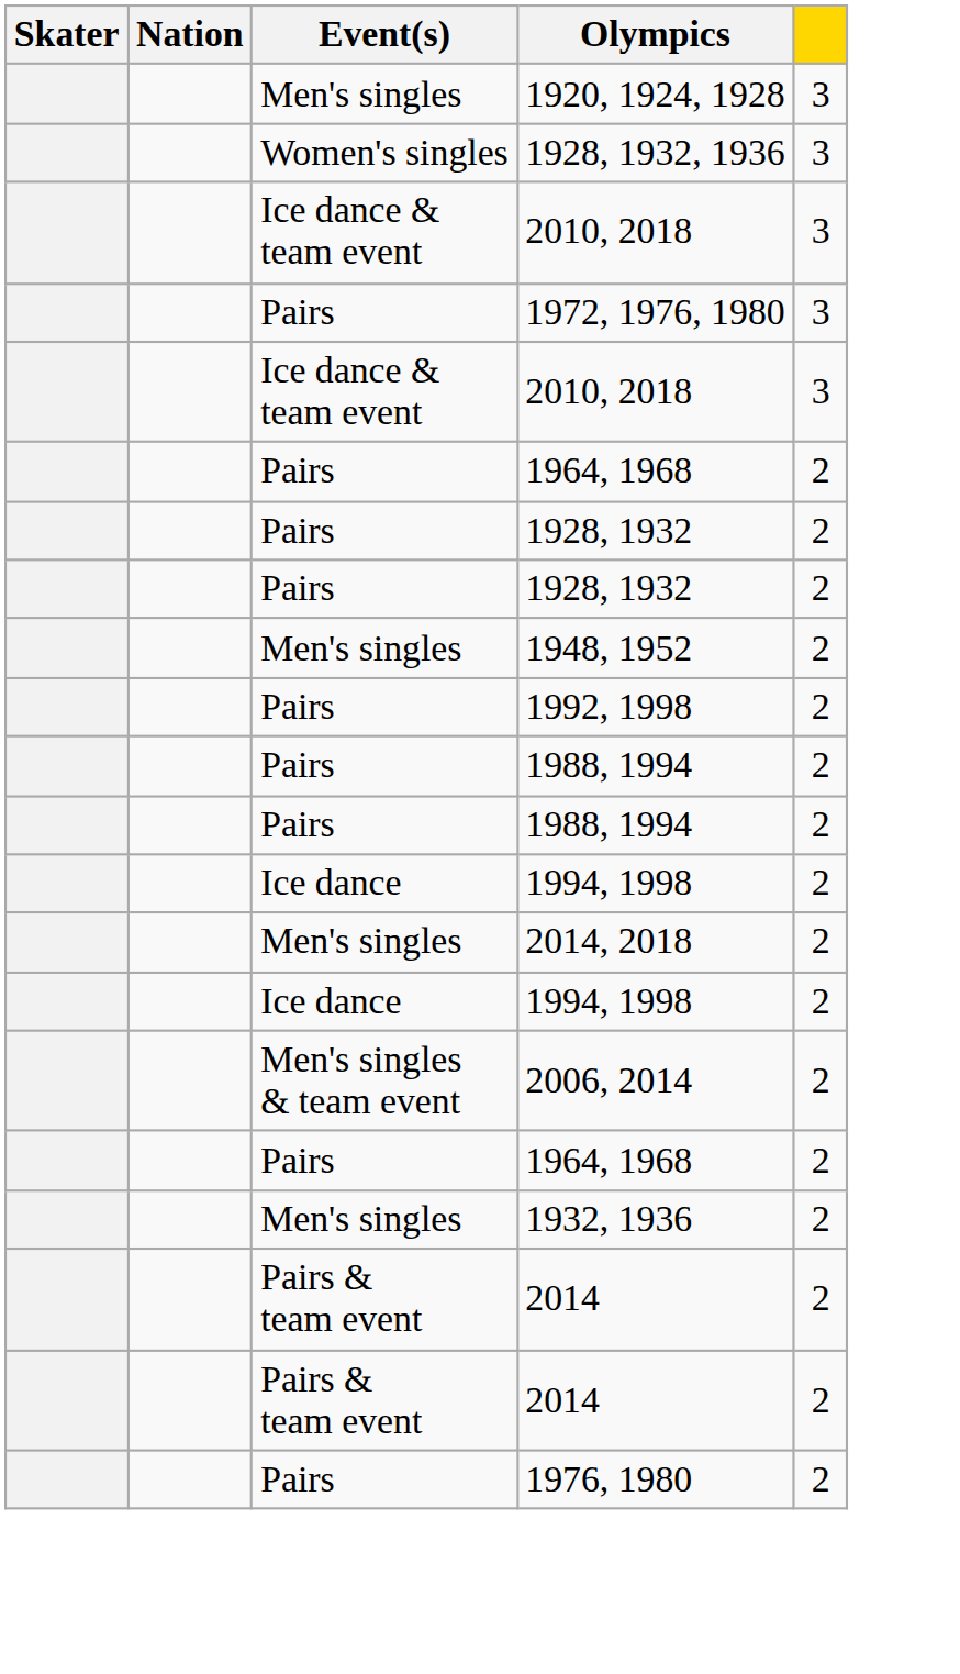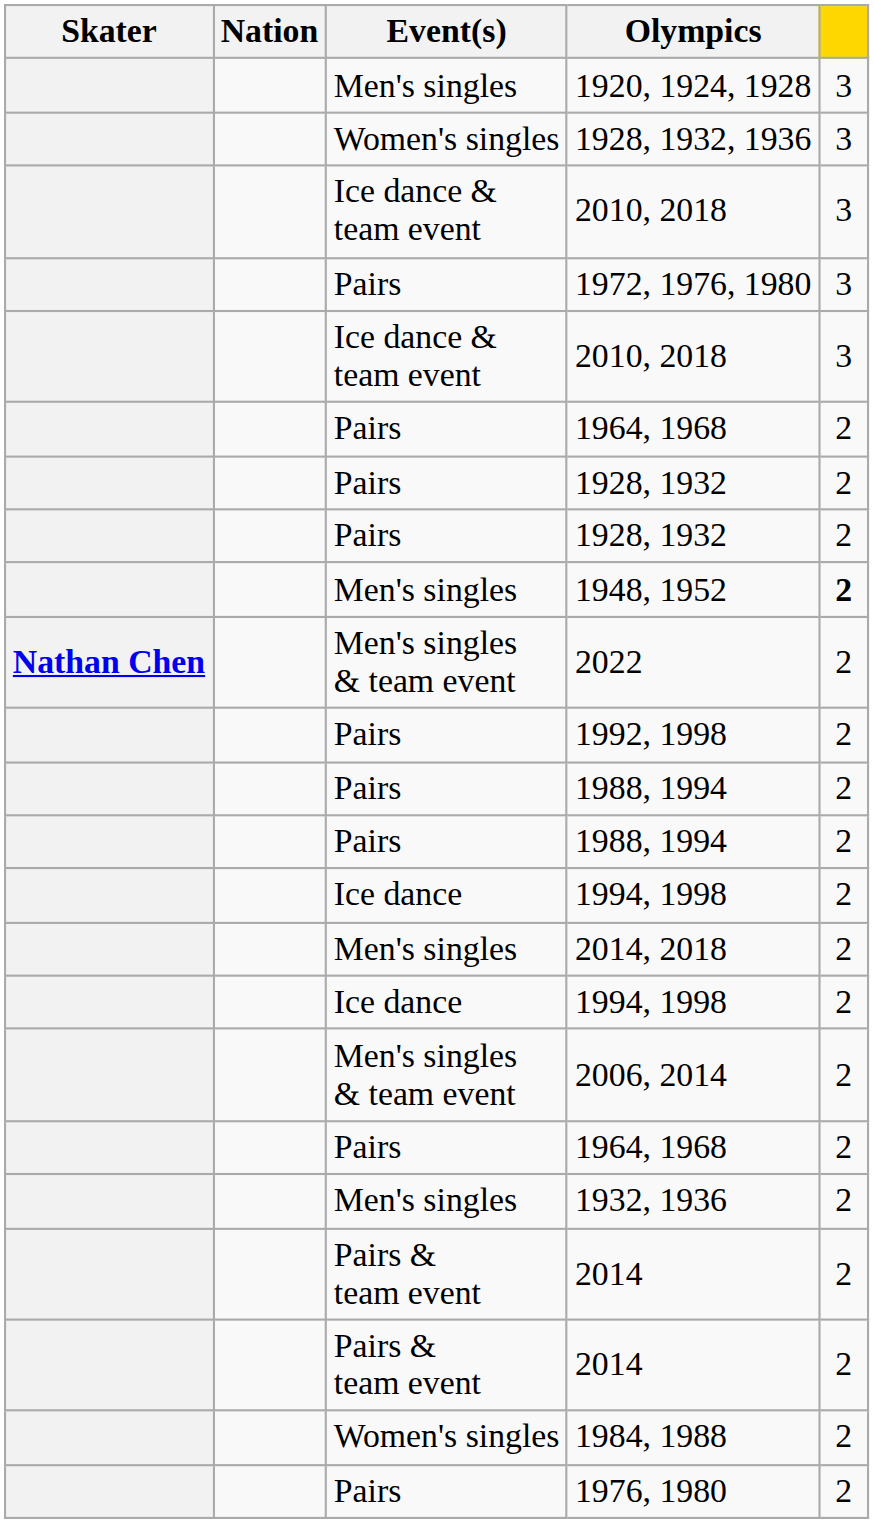1948, 1952 | column 5: normal -> bold
+ row: Nathan Chen | Men's singles & team event | 2022 | 2
+ row: Women's singles | 1984, 1988 | 2
